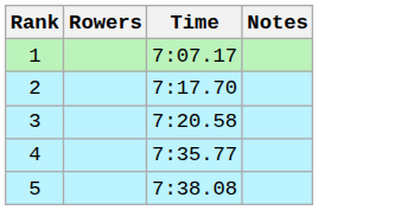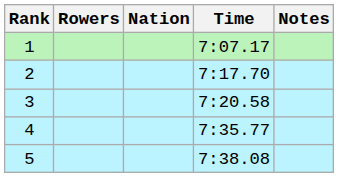+ column: Nation
